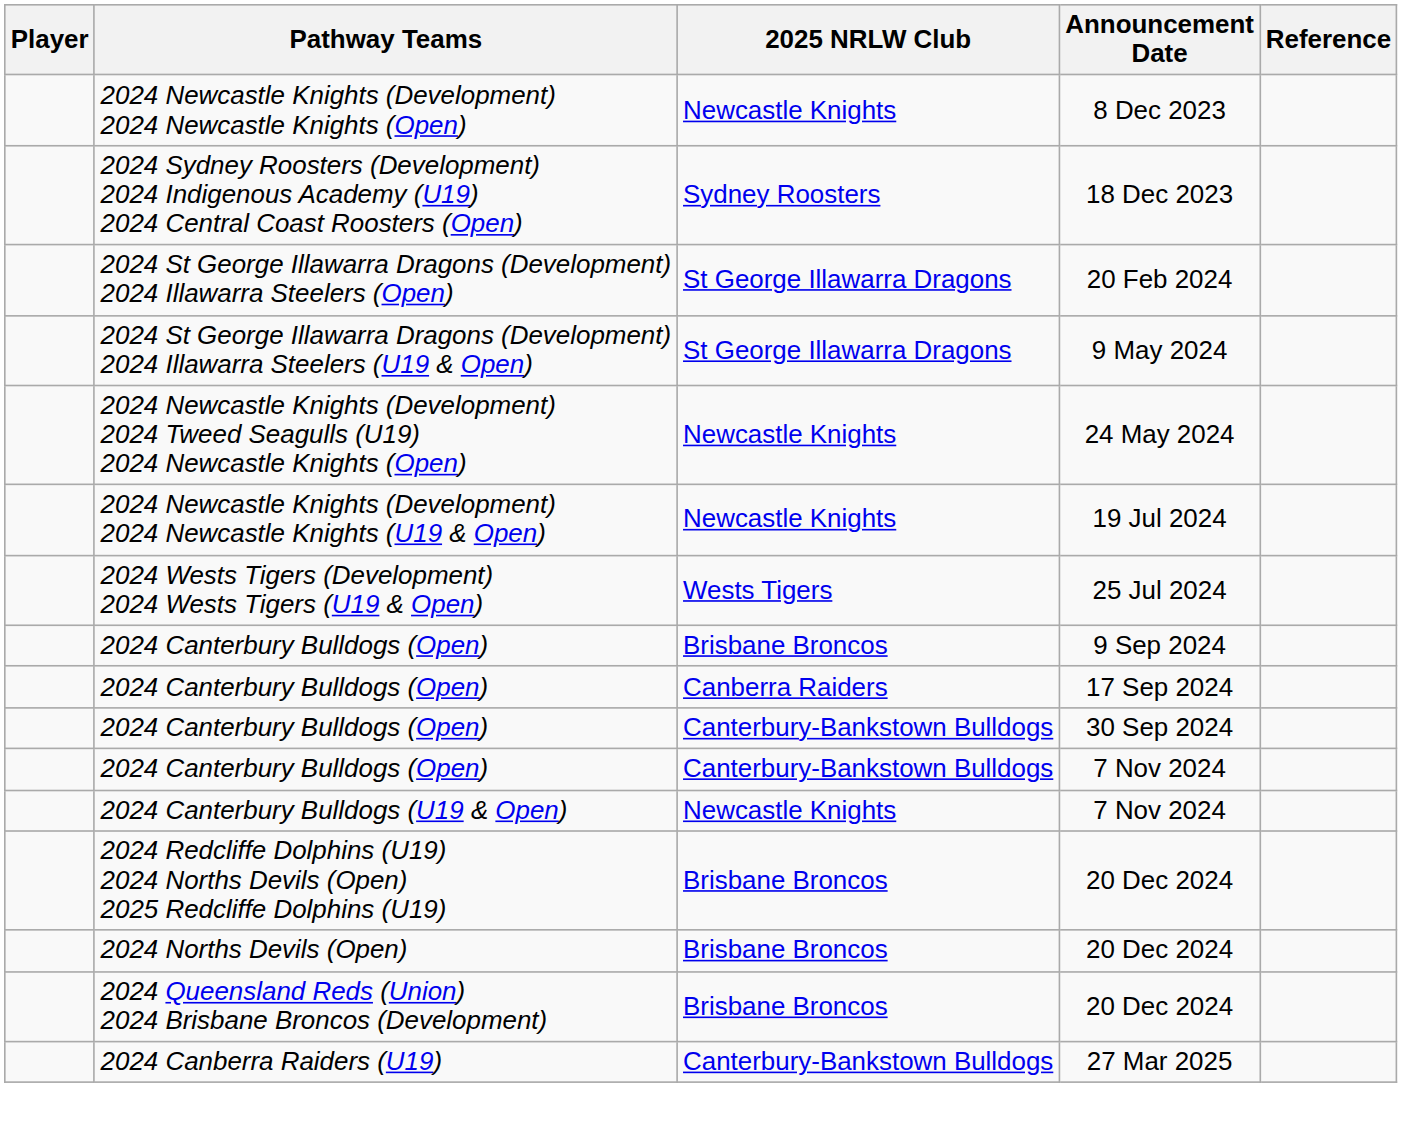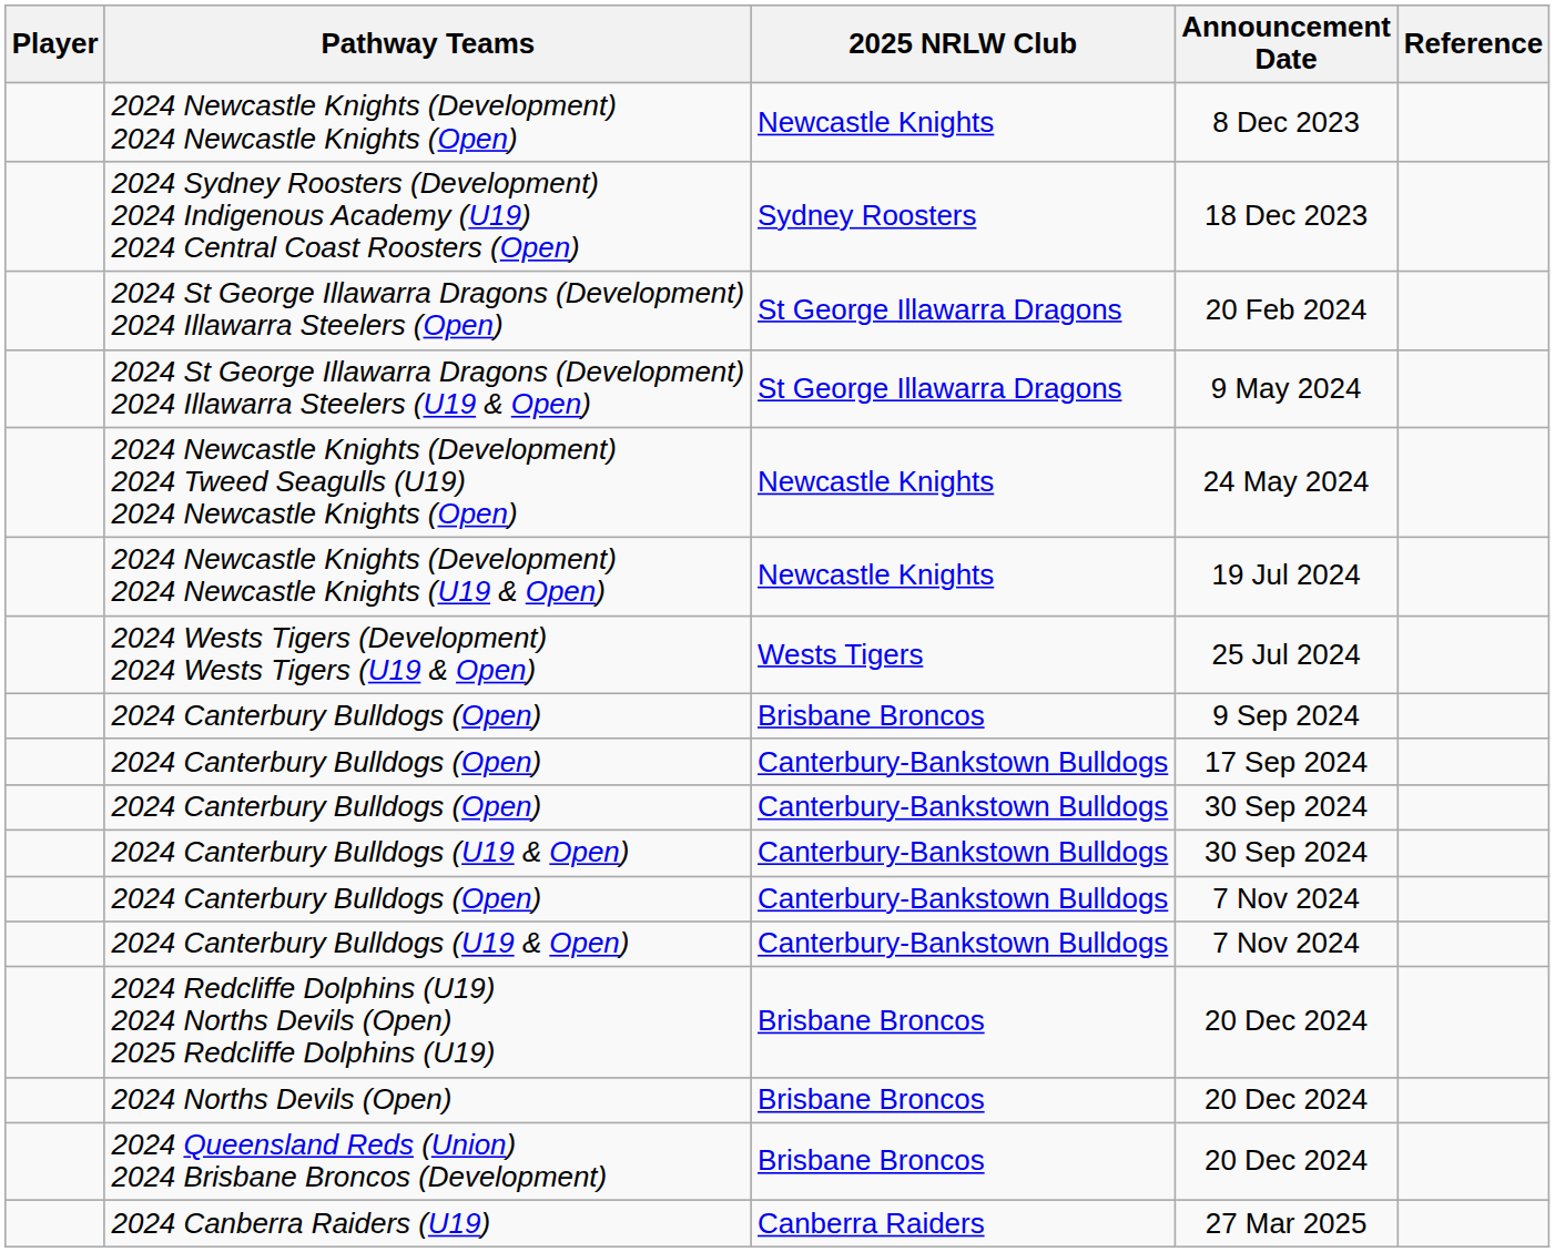2024 Canterbury Bulldogs (Open) / 17 Sep 2024 | 2025 NRLW Club: Canberra Raiders -> Canterbury-Bankstown Bulldogs
+ row: 2024 Canterbury Bulldogs (U19 & Open) | Canterbury-Bankstown Bulldogs | 30 Sep 2024
2024 Canterbury Bulldogs (U19 & Open) / 7 Nov 2024 | 2025 NRLW Club: Newcastle Knights -> Canterbury-Bankstown Bulldogs
2024 Canberra Raiders (U19) | 2025 NRLW Club: Canterbury-Bankstown Bulldogs -> Canberra Raiders
